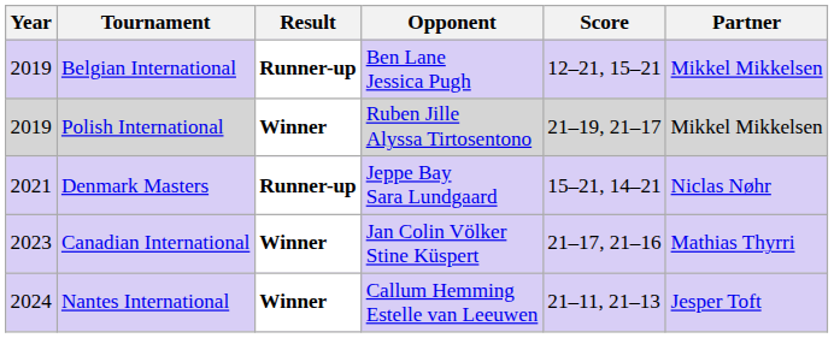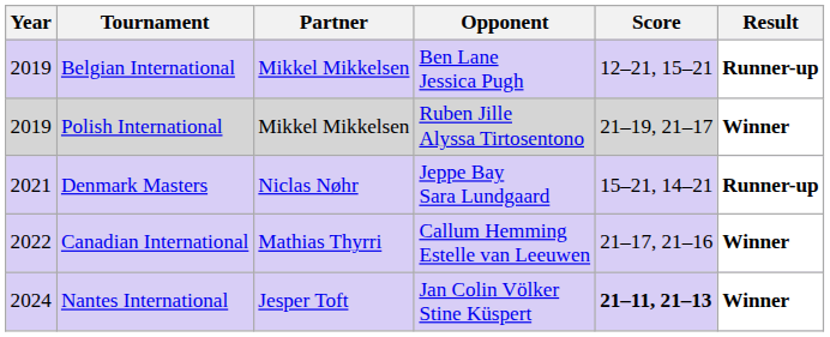columns swapped: Partner <-> Result
Canadian International | Year: 2023 -> 2022
Canadian International | Opponent: Jan Colin Völker Stine Küspert -> Callum Hemming Estelle van Leeuwen
Nantes International | Opponent: Callum Hemming Estelle van Leeuwen -> Jan Colin Völker Stine Küspert
Nantes International | Score: normal -> bold
